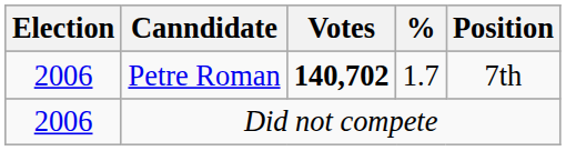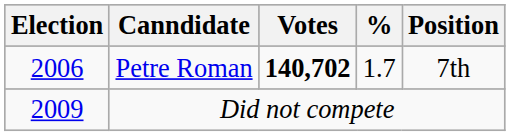Did not compete | Election: 2006 -> 2009
